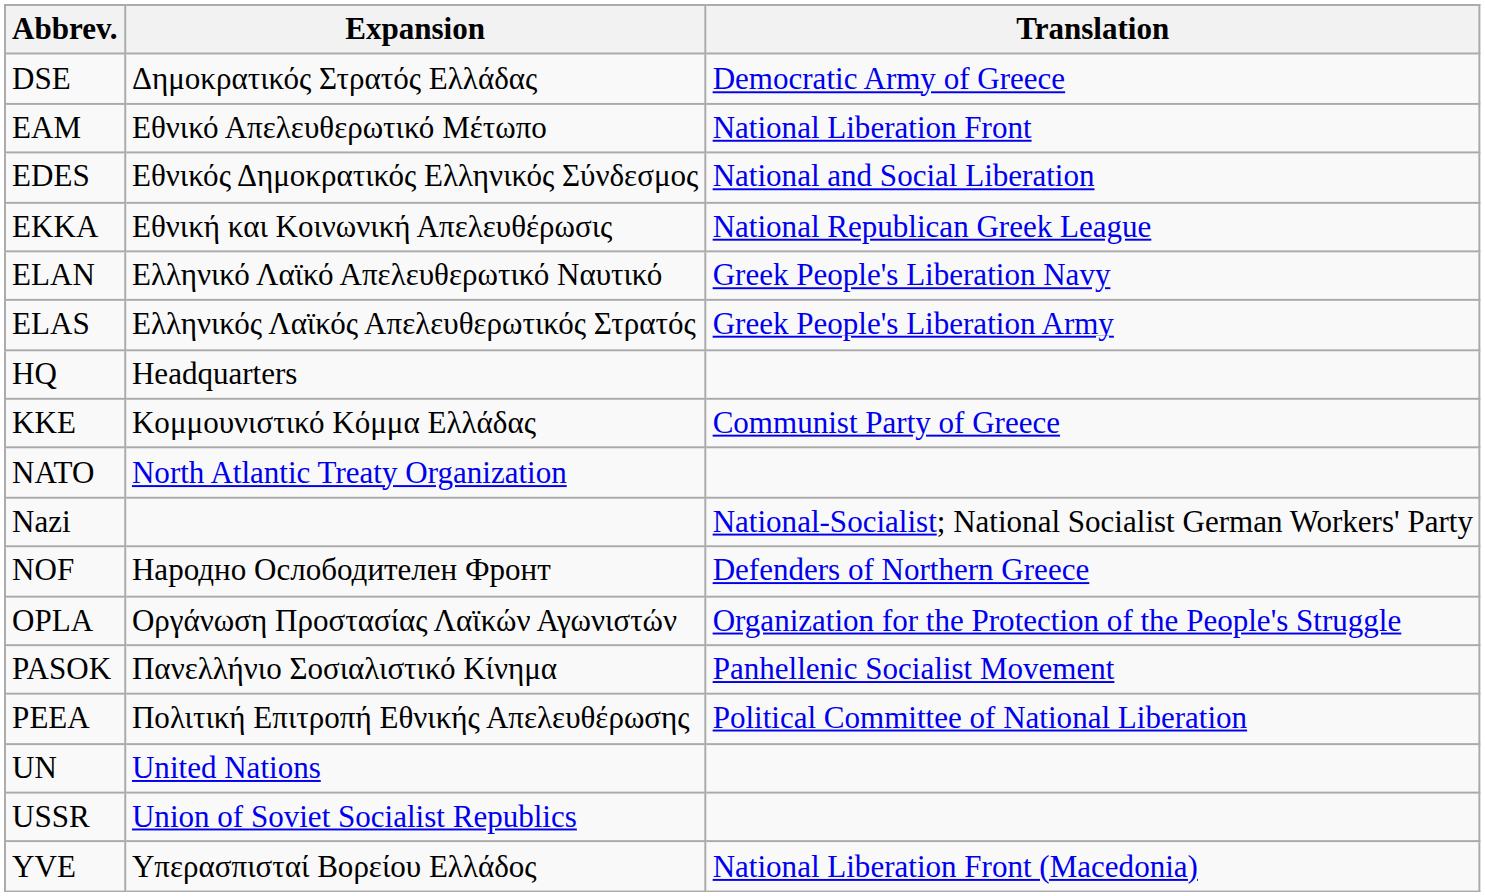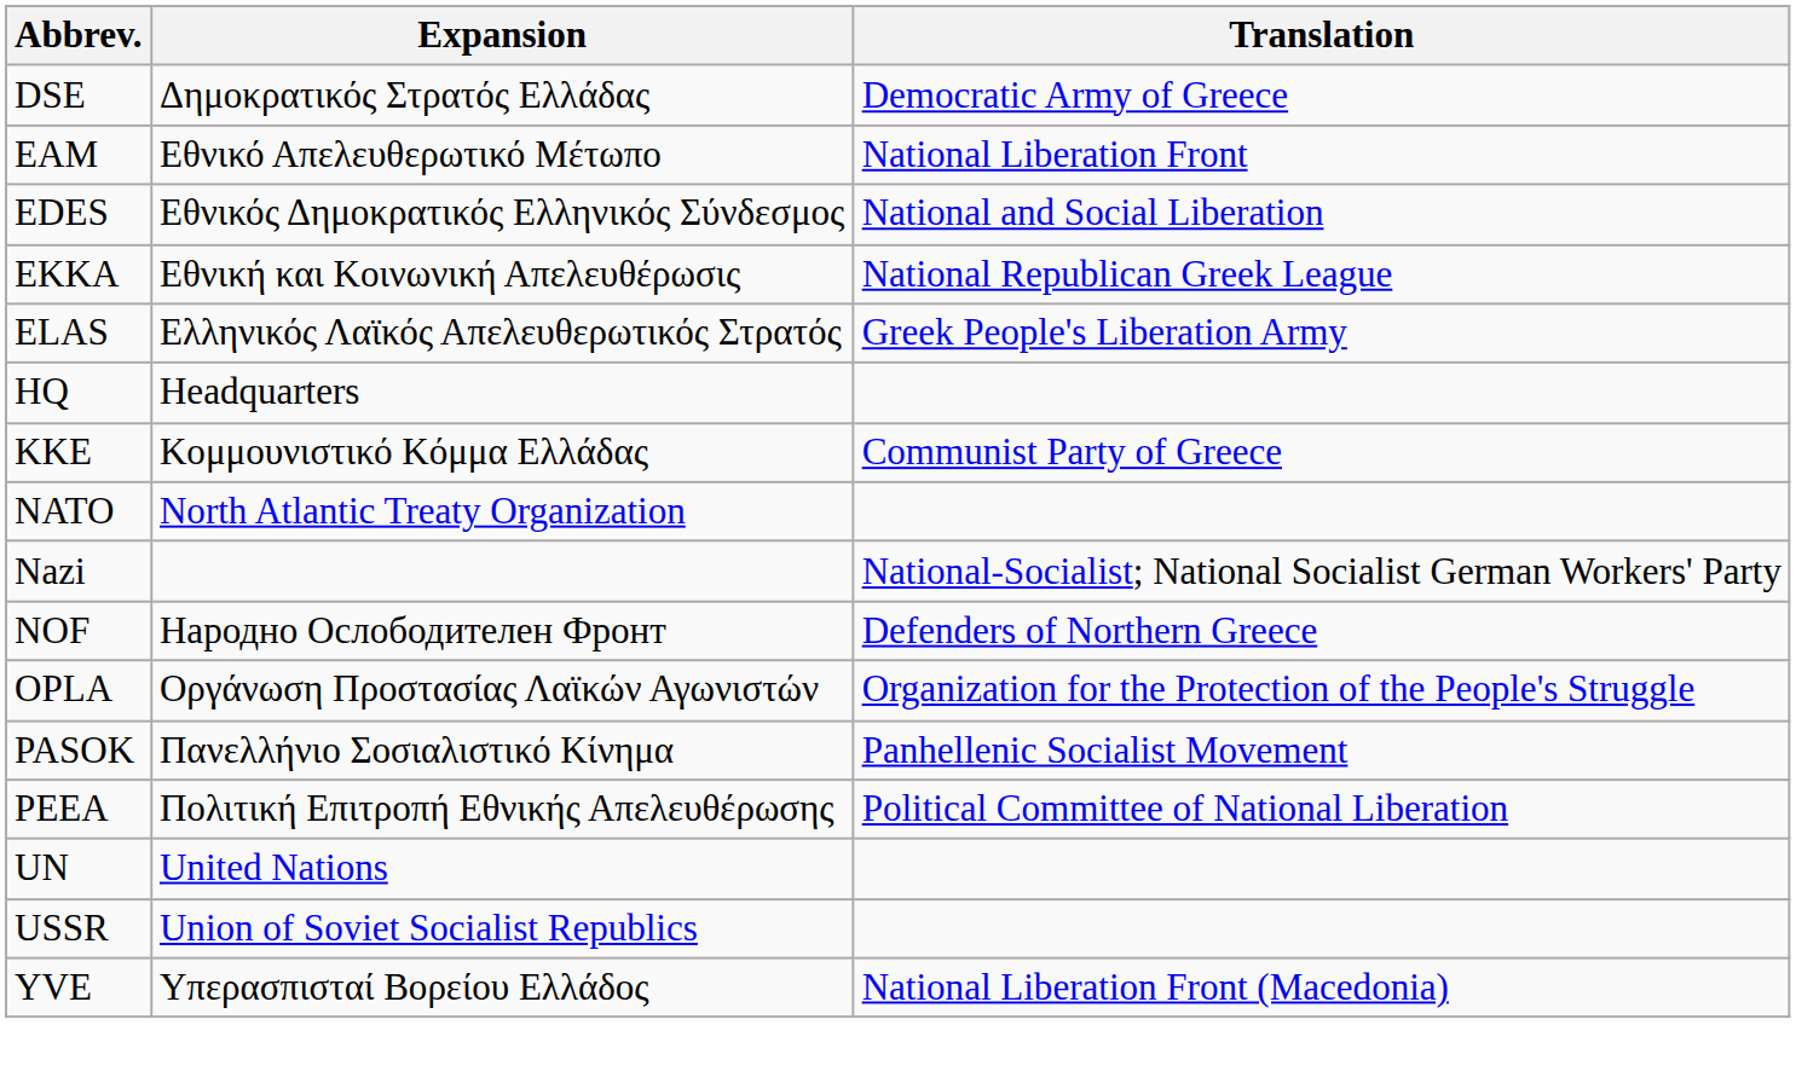- row: ELAN | Ελληνικό Λαϊκό Απελευθερωτικό Ναυτικό | Greek People's Liberation Navy
